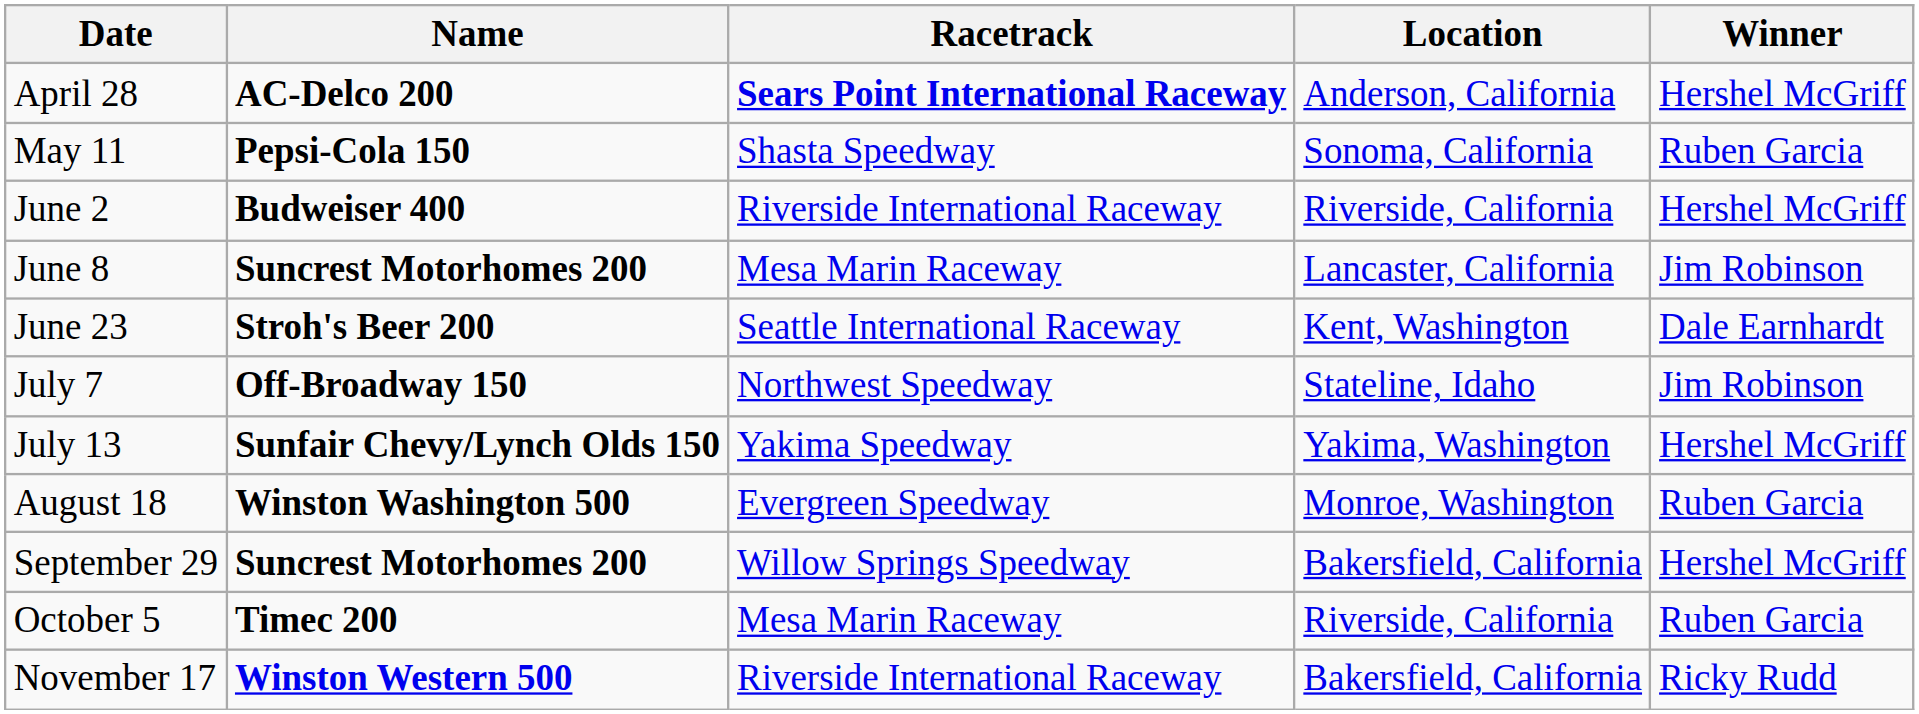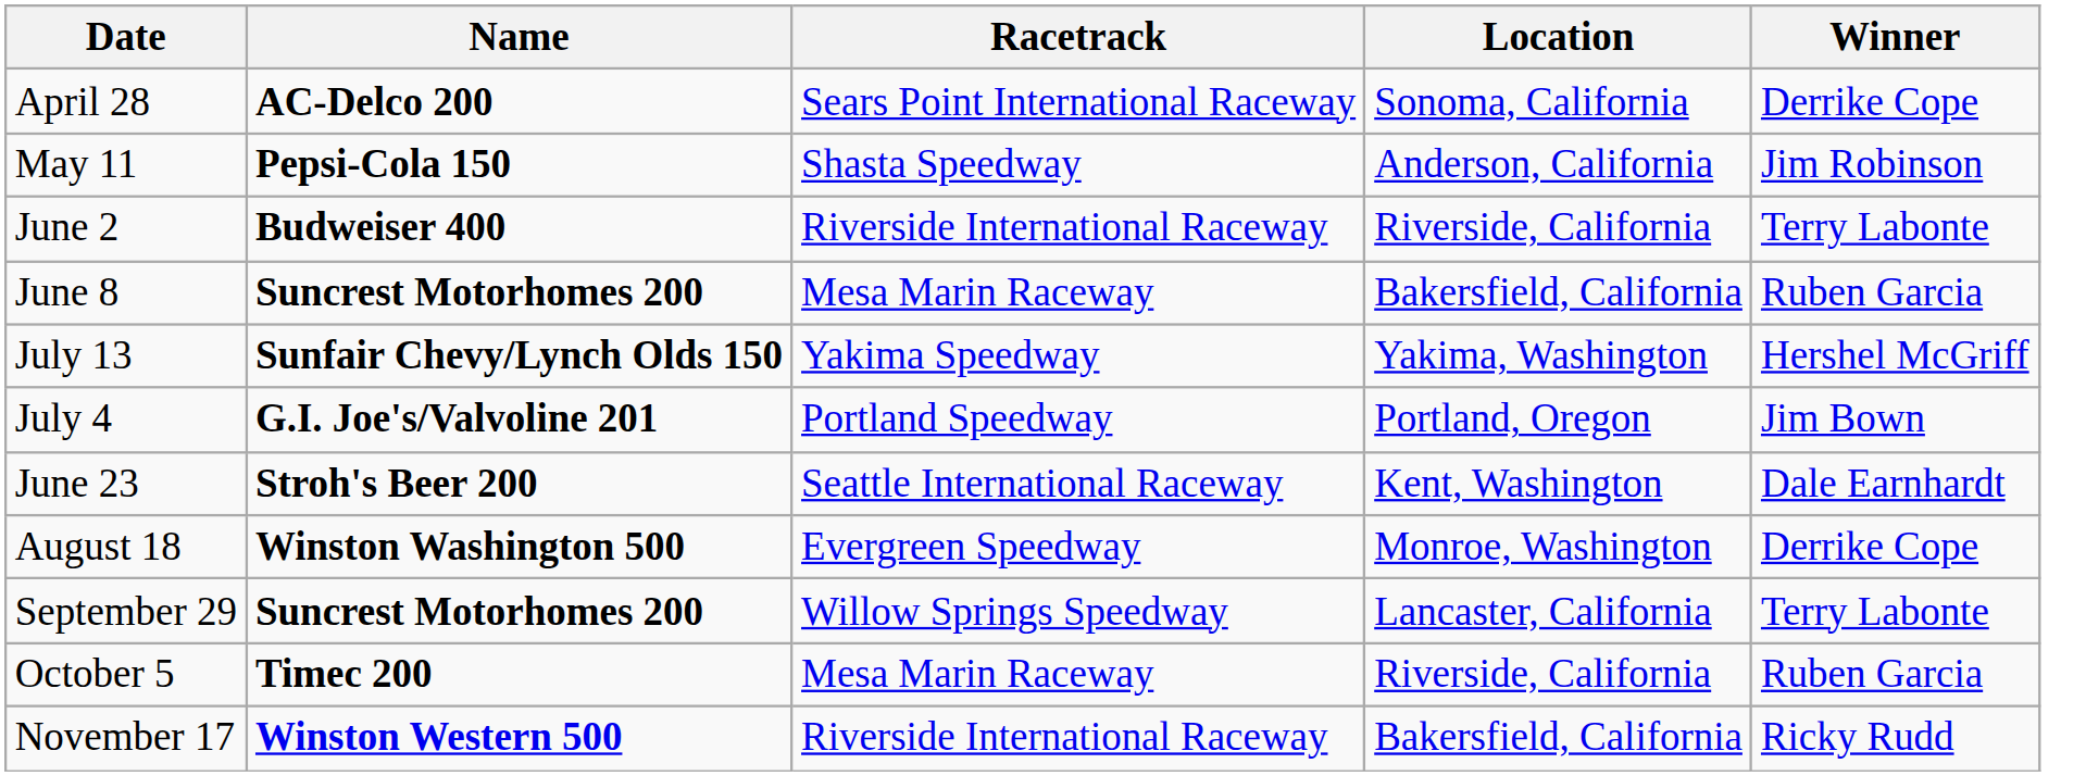April 28 | Racetrack: bold -> normal
April 28 | Location: Anderson, California -> Sonoma, California
April 28 | Winner: Hershel McGriff -> Derrike Cope
May 11 | Location: Sonoma, California -> Anderson, California
May 11 | Winner: Ruben Garcia -> Jim Robinson
June 2 | Winner: Hershel McGriff -> Terry Labonte
June 8 | Location: Lancaster, California -> Bakersfield, California
June 8 | Winner: Jim Robinson -> Ruben Garcia
rows swapped: June 23 <-> July 13
+ row: July 4 | G.I. Joe's/Valvoline 201 | Portland Speedway | Portland, Oregon | Jim Bown
- row: July 7 | Off-Broadway 150 | Northwest Speedway | Stateline, Idaho | Jim Robinson
August 18 | Winner: Ruben Garcia -> Derrike Cope
September 29 | Location: Bakersfield, California -> Lancaster, California
September 29 | Winner: Hershel McGriff -> Terry Labonte
